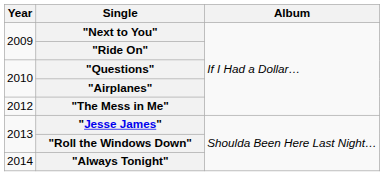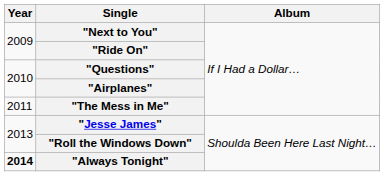"The Mess in Me" | Year: 2012 -> 2011
"Always Tonight" | Year: normal -> bold
